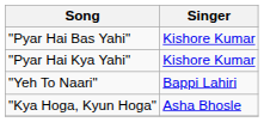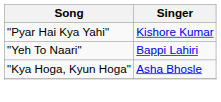- row: "Pyar Hai Bas Yahi" | Kishore Kumar
